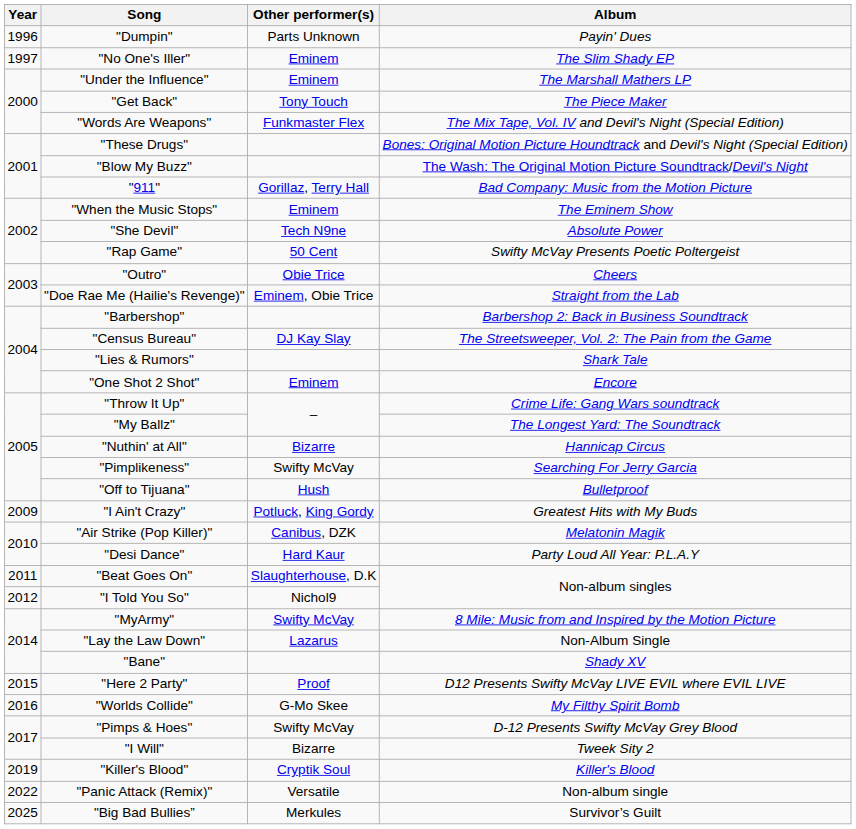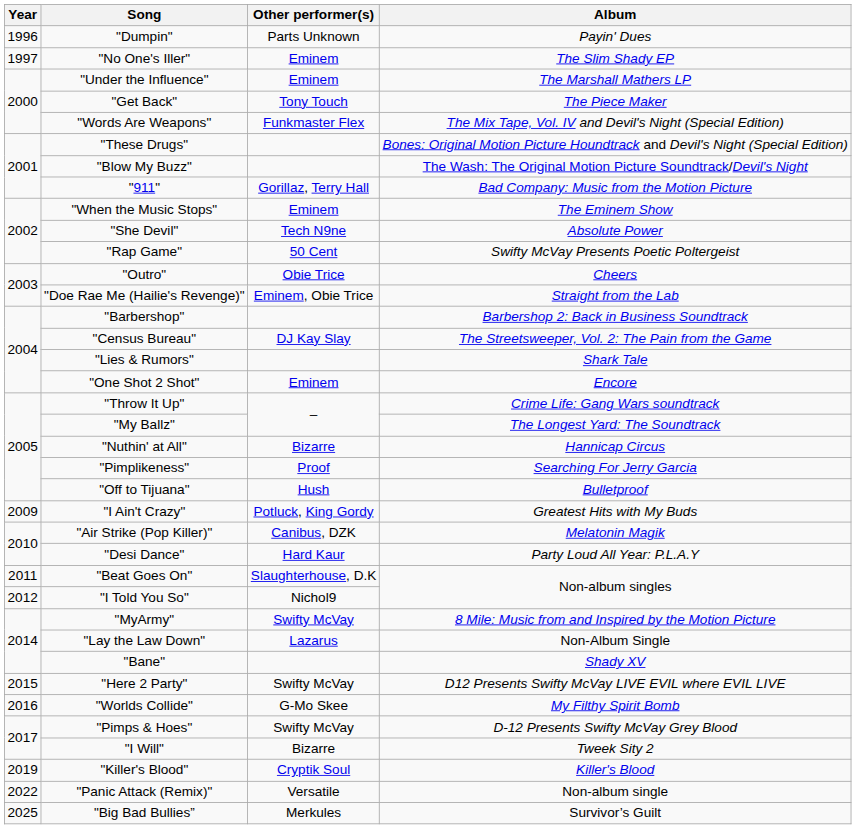"Pimplikeness" | Other performer(s): Swifty McVay -> Proof
"Here 2 Party" | Other performer(s): Proof -> Swifty McVay
